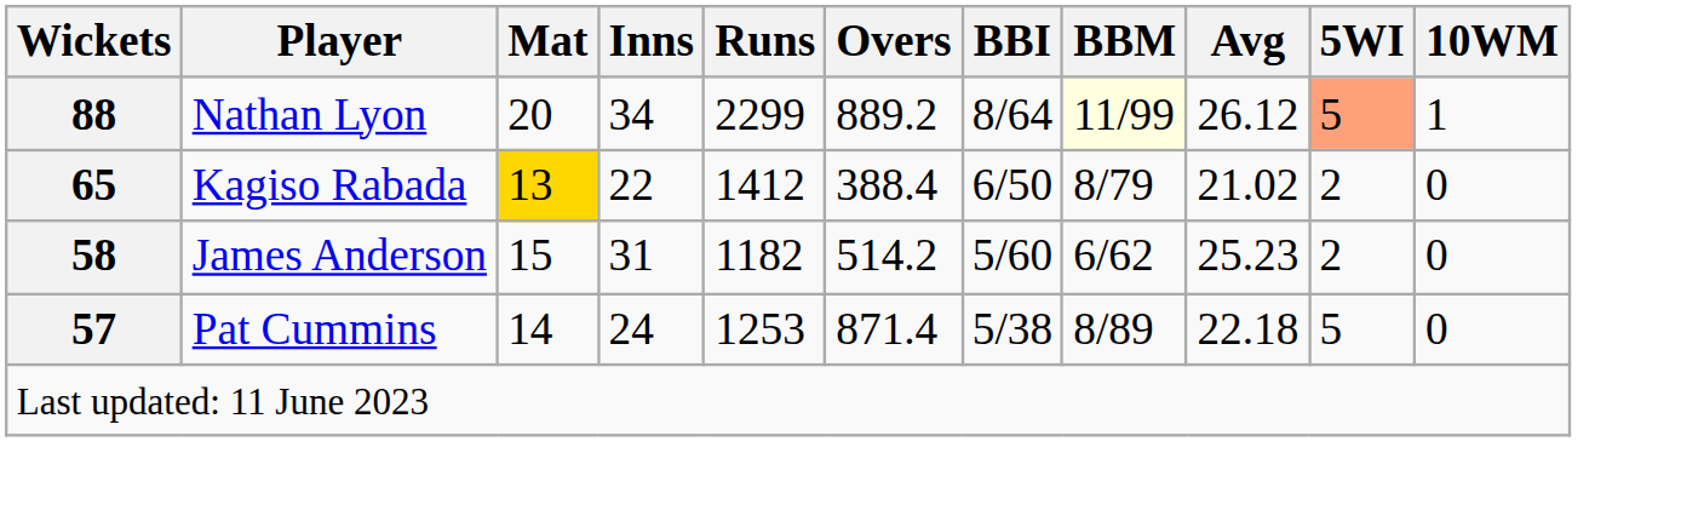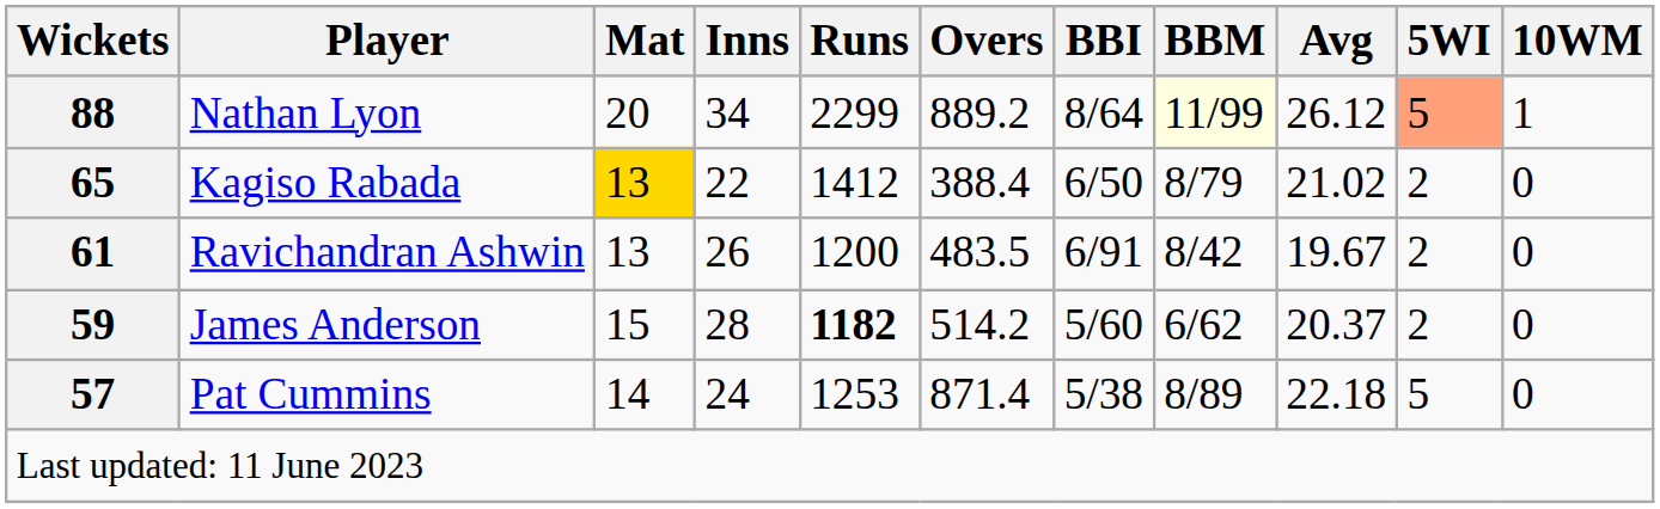+ row: 61 | Ravichandran Ashwin | 13 | 26 | 1200 | 483.5 | 6/91 | 8/42 | 19.67 | 2 | 0
James Anderson | Wickets: 58 -> 59
James Anderson | Inns: 31 -> 28
James Anderson | Runs: normal -> bold
James Anderson | Avg: 25.23 -> 20.37
